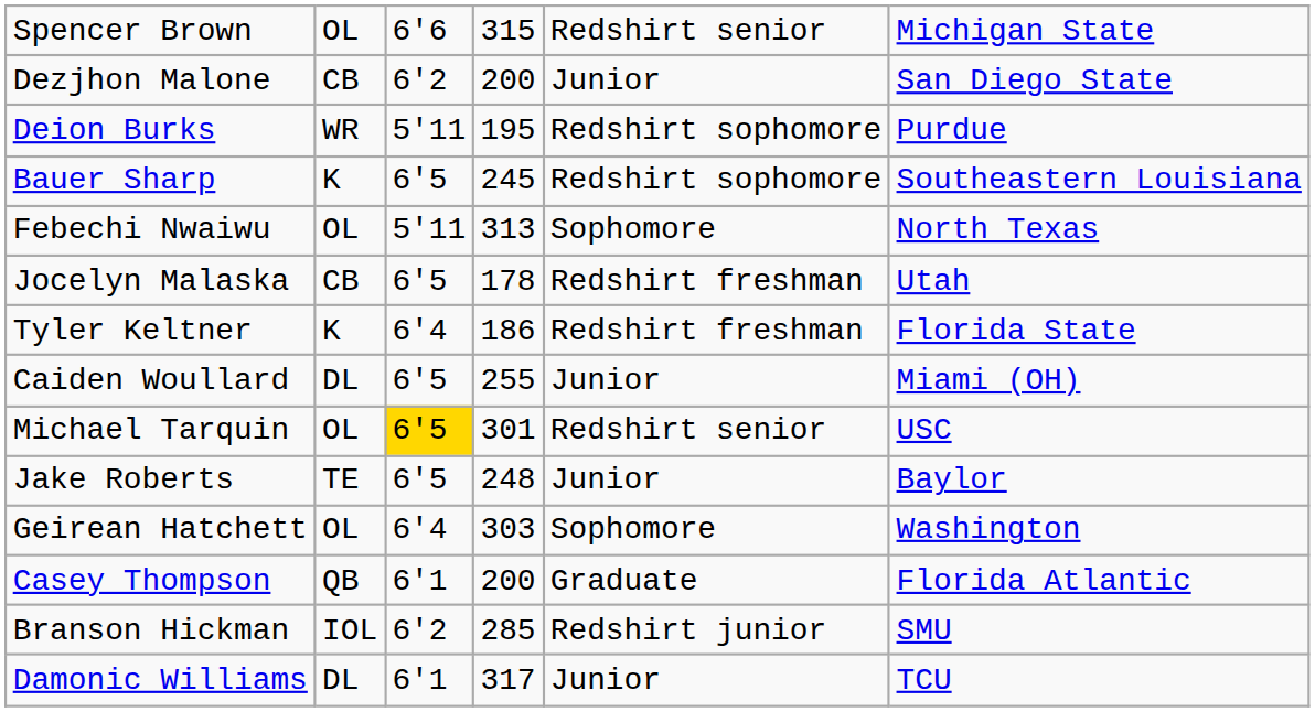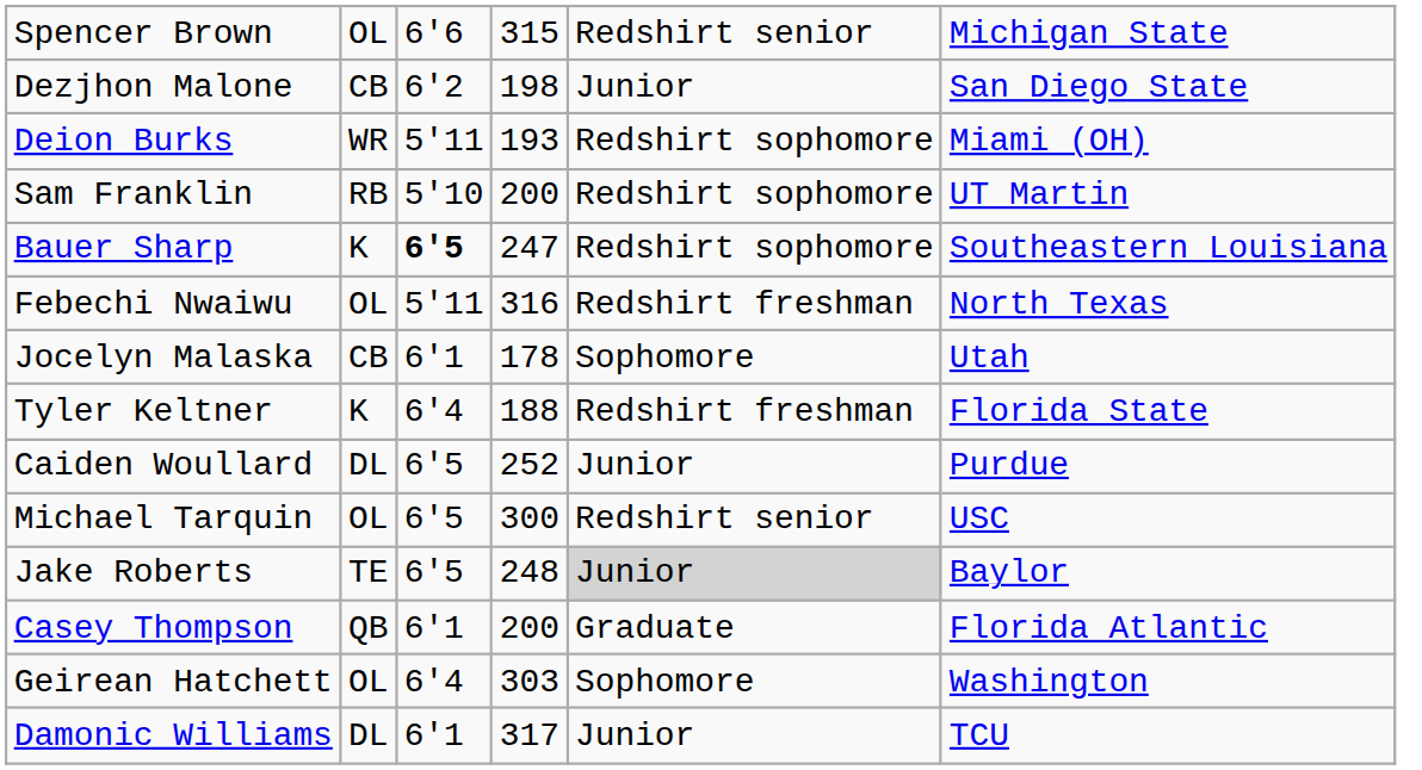Dezjhon Malone | column 4: 200 -> 198
Deion Burks | column 4: 195 -> 193
Deion Burks | column 6: Purdue -> Miami (OH)
+ row: Sam Franklin | RB | 5'10 | 200 | Redshirt sophomore | UT Martin
Bauer Sharp | column 3: normal -> bold
Bauer Sharp | column 4: 245 -> 247
Febechi Nwaiwu | column 4: 313 -> 316
Febechi Nwaiwu | column 5: Sophomore -> Redshirt freshman
Jocelyn Malaska | column 3: 6'5 -> 6'1
Jocelyn Malaska | column 5: Redshirt freshman -> Sophomore
Tyler Keltner | column 4: 186 -> 188
Caiden Woullard | column 4: 255 -> 252
Caiden Woullard | column 6: Miami (OH) -> Purdue
Michael Tarquin | column 3: gold background -> no background
Michael Tarquin | column 4: 301 -> 300
Jake Roberts | column 5: no background -> lightgrey background
rows swapped: Casey Thompson <-> Geirean Hatchett
- row: Branson Hickman | IOL | 6'2 | 285 | Redshirt junior | SMU
